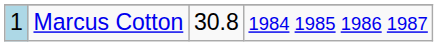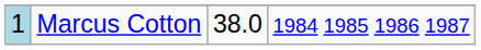Marcus Cotton | column 3: 30.8 -> 38.0
